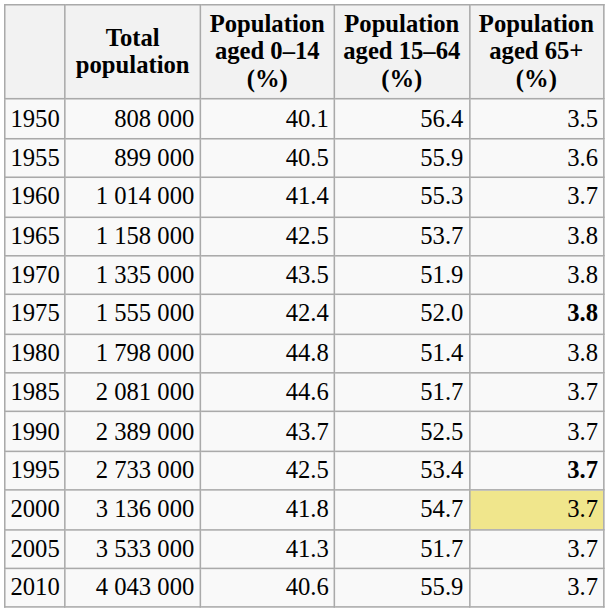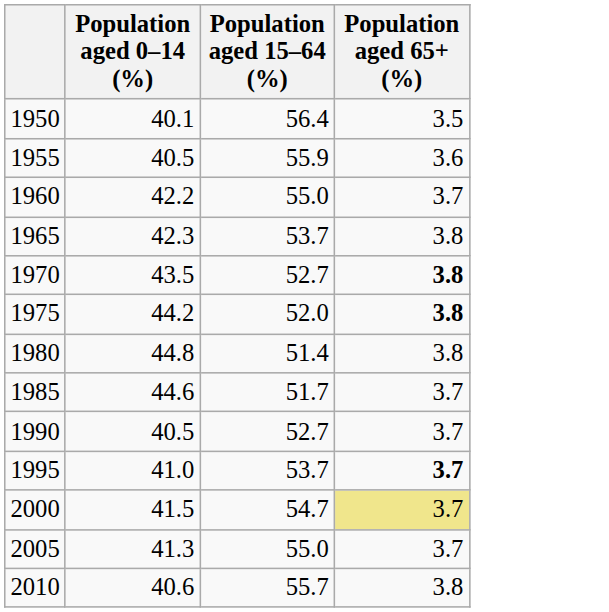- column: Total population | 808 000 | 899 000 | 1 014 000 | 1 158 000 | 1 335 000 | 1 555 000 | 1 798 000 | 2 081 000 | 2 389 000 | 2 733 000 | 3 136 000 | 3 533 000 | 4 043 000
1960 | Population aged 0–14 (%): 41.4 -> 42.2
1960 | Population aged 15–64 (%): 55.3 -> 55.0
1965 | Population aged 0–14 (%): 42.5 -> 42.3
1970 | Population aged 15–64 (%): 51.9 -> 52.7
1970 | Population aged 65+ (%): normal -> bold
1975 | Population aged 0–14 (%): 42.4 -> 44.2
1990 | Population aged 0–14 (%): 43.7 -> 40.5
1990 | Population aged 15–64 (%): 52.5 -> 52.7
1995 | Population aged 0–14 (%): 42.5 -> 41.0
1995 | Population aged 15–64 (%): 53.4 -> 53.7
2000 | Population aged 0–14 (%): 41.8 -> 41.5
2005 | Population aged 15–64 (%): 51.7 -> 55.0
2010 | Population aged 15–64 (%): 55.9 -> 55.7
2010 | Population aged 65+ (%): 3.7 -> 3.8
